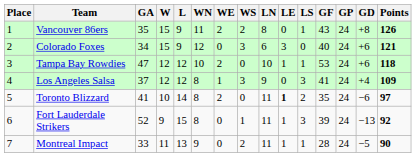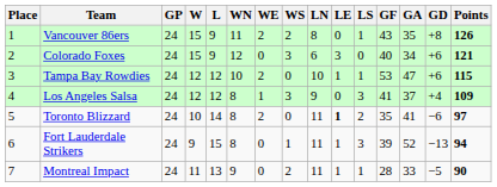columns swapped: GP <-> GA
Tampa Bay Rowdies | Points: 118 -> 115
Fort Lauderdale Strikers | Points: 92 -> 94
